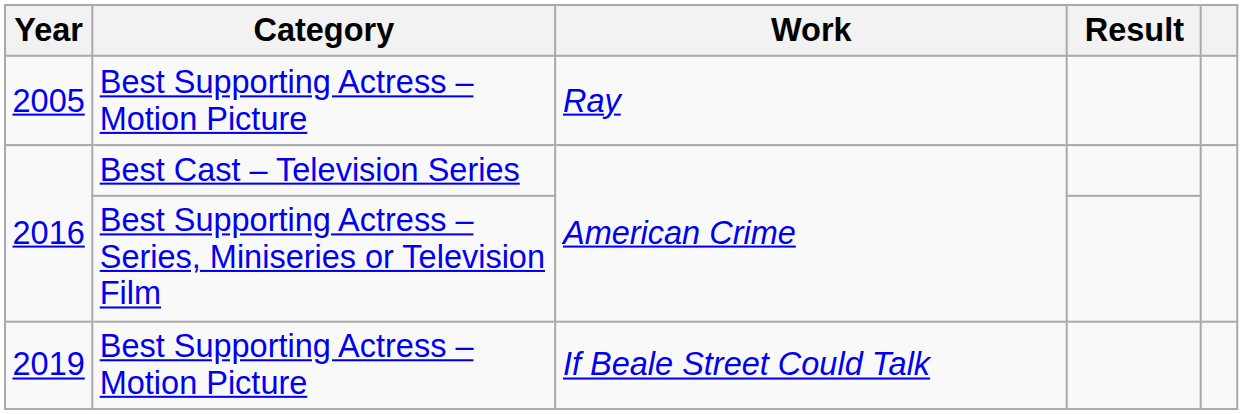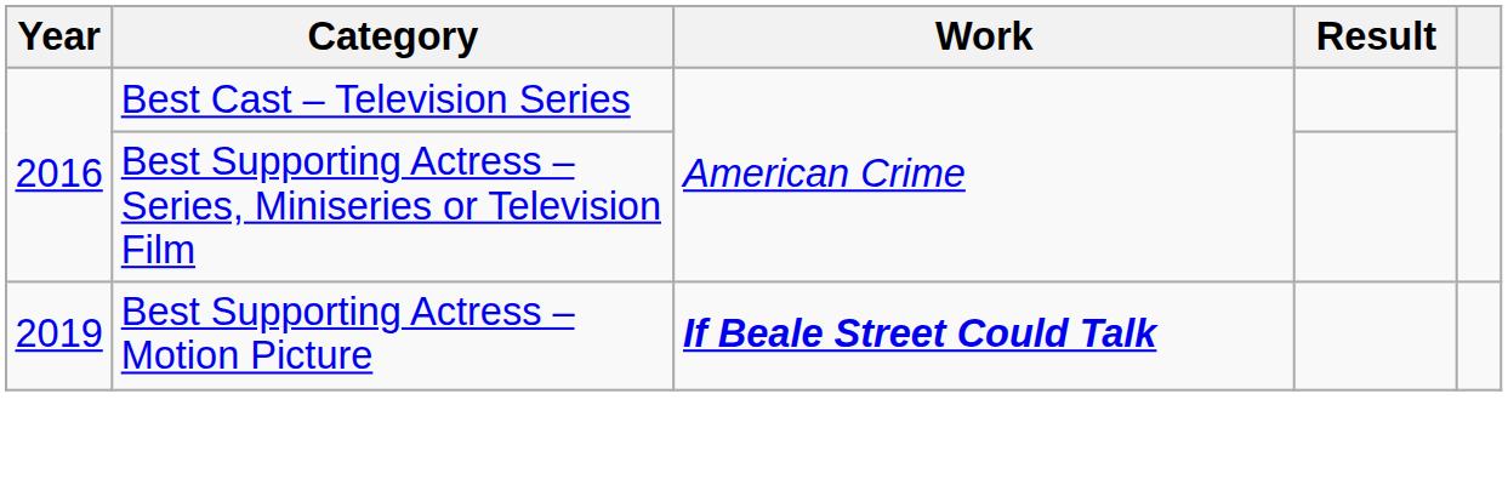- row: 2005 | Best Supporting Actress – Motion Picture | Ray
2019 | Work: normal -> bold
